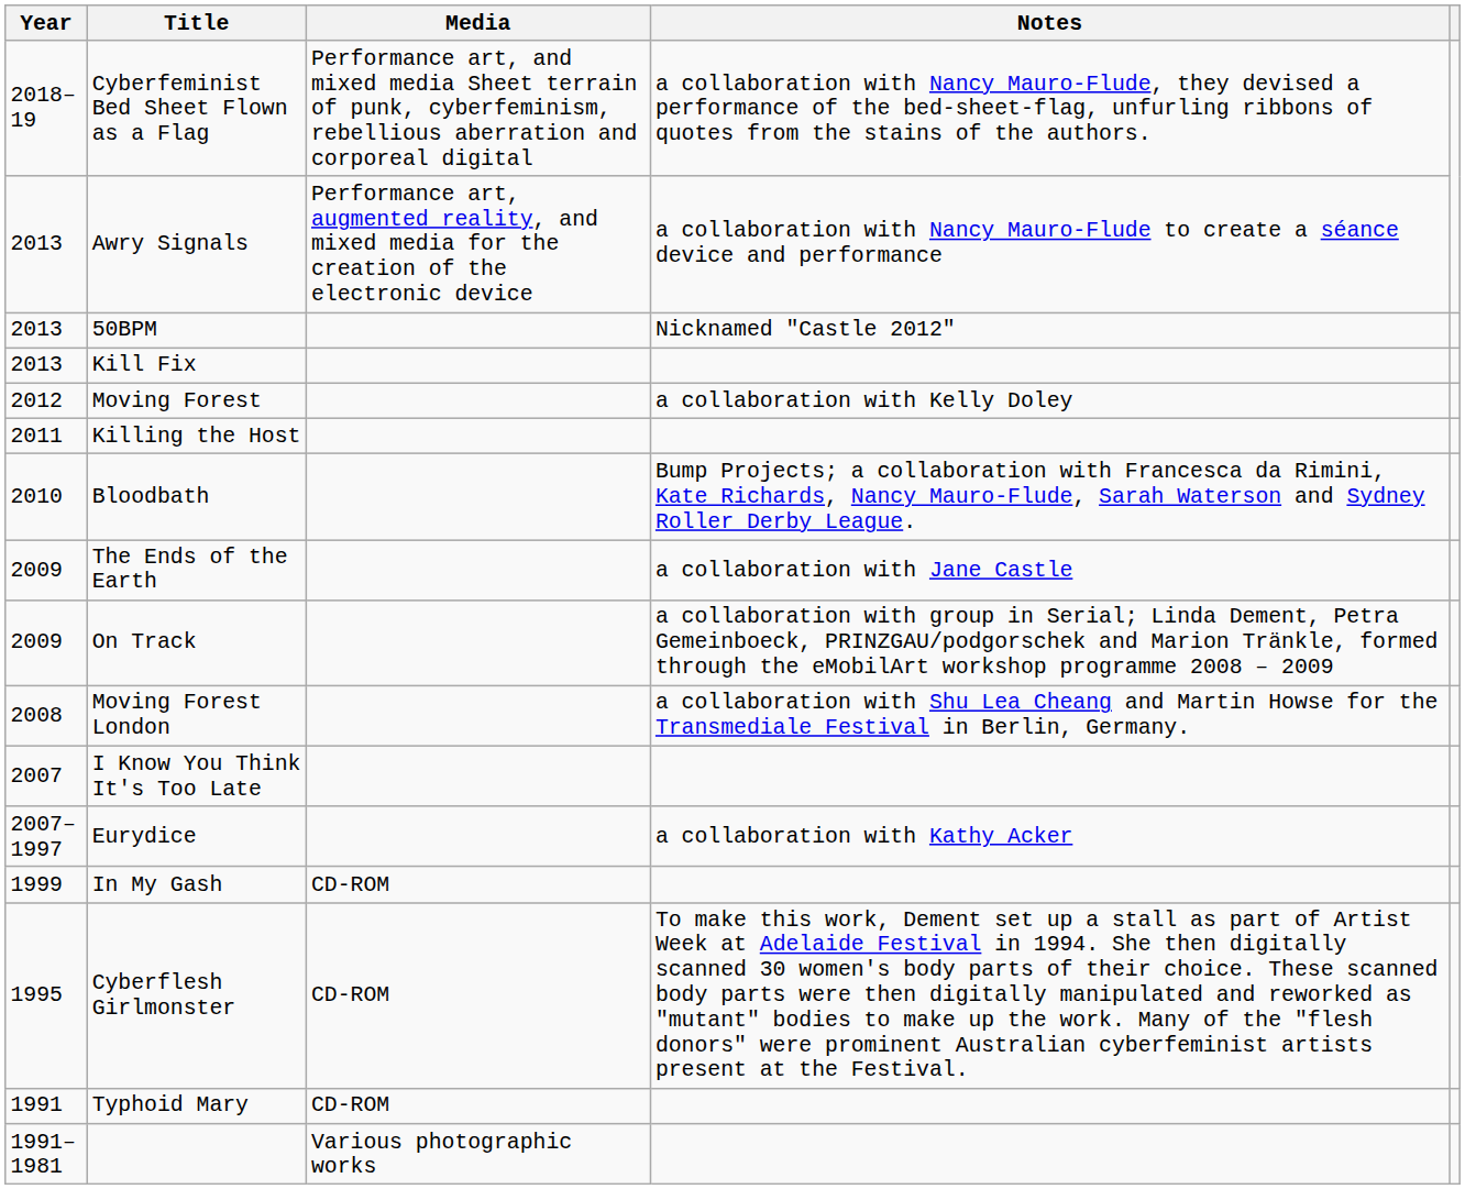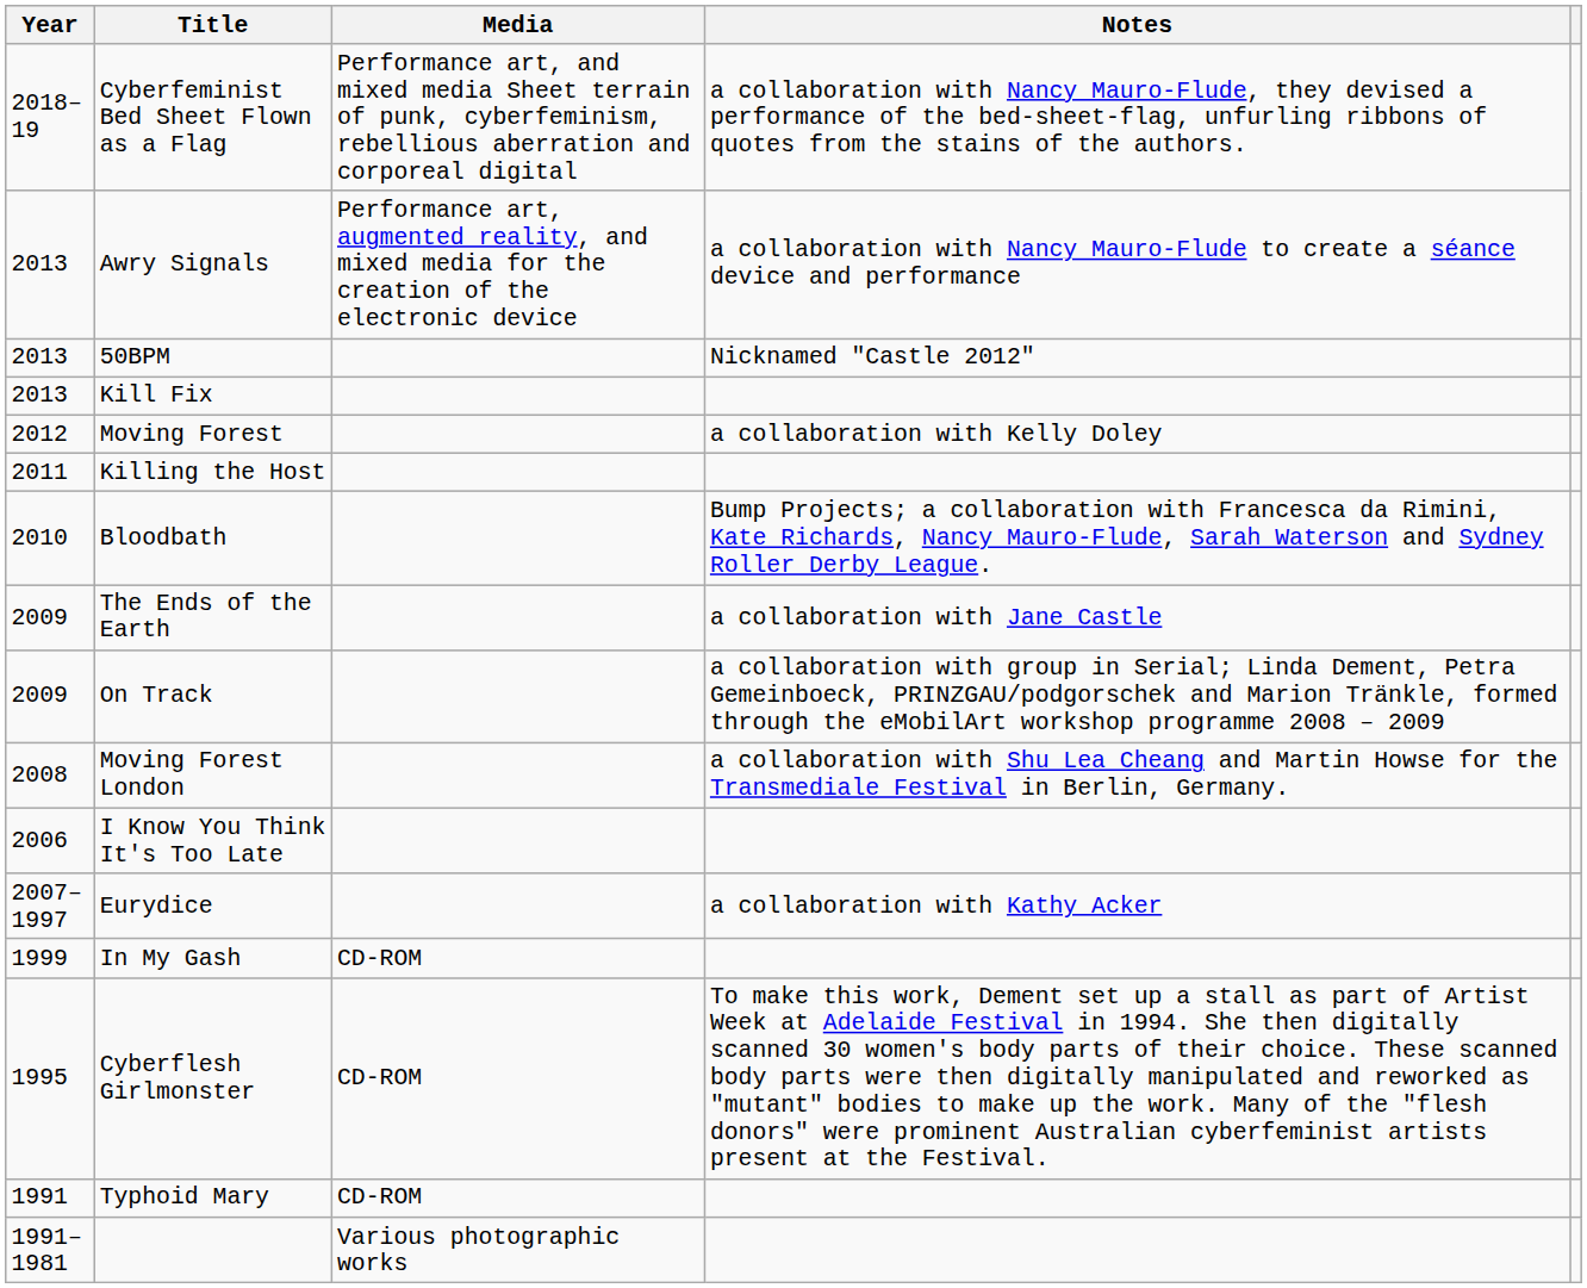I Know You Think It's Too Late | Year: 2007 -> 2006
